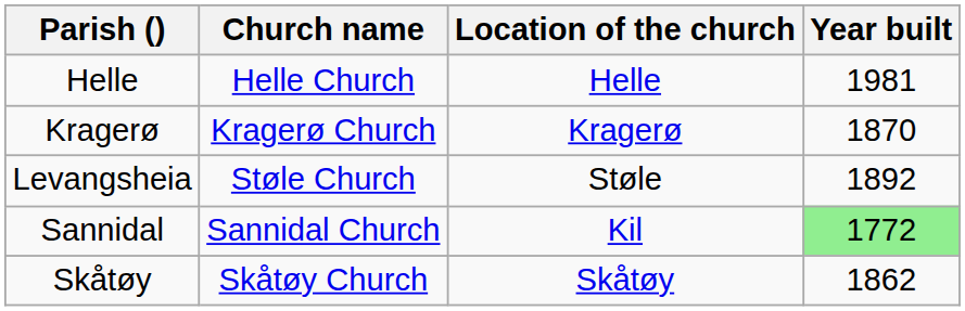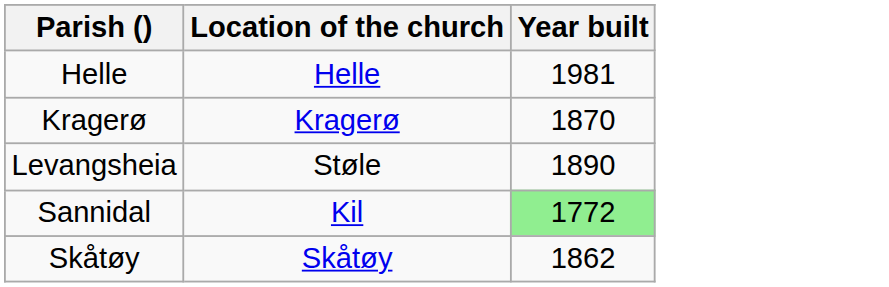- column: Church name | Helle Church | Kragerø Church | Støle Church | Sannidal Church | Skåtøy Church
Levangsheia | Year built: 1892 -> 1890
